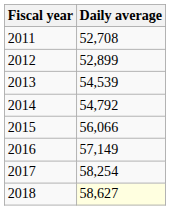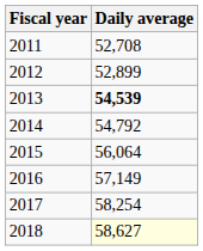2013 | Daily average: normal -> bold
2015 | Daily average: 56,066 -> 56,064
